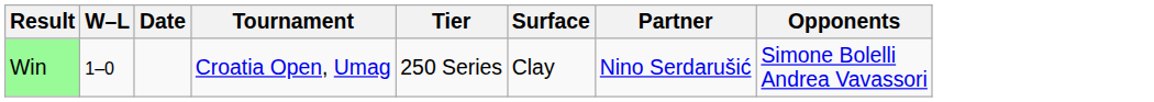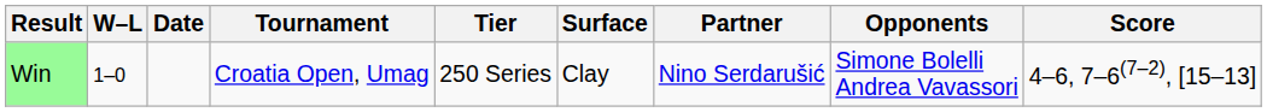+ column: Score | 4–6, 7–6(7–2), [15–13]
